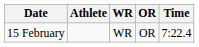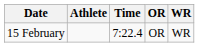columns swapped: Time <-> WR
